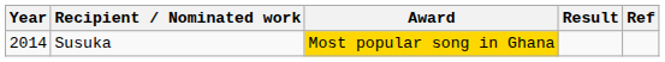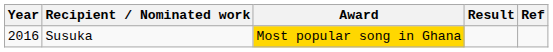Susuka | Year: 2014 -> 2016
